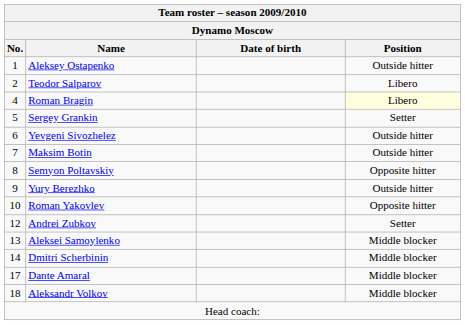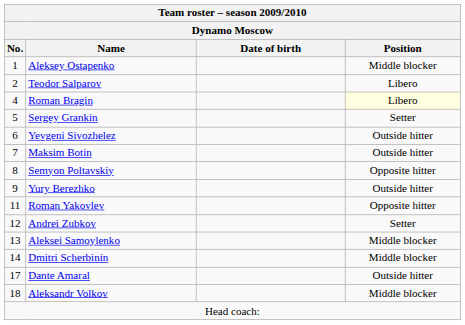Aleksey Ostapenko | Position: Outside hitter -> Middle blocker
Roman Yakovlev | No.: 10 -> 11
Dante Amaral | Position: Middle blocker -> Outside hitter
